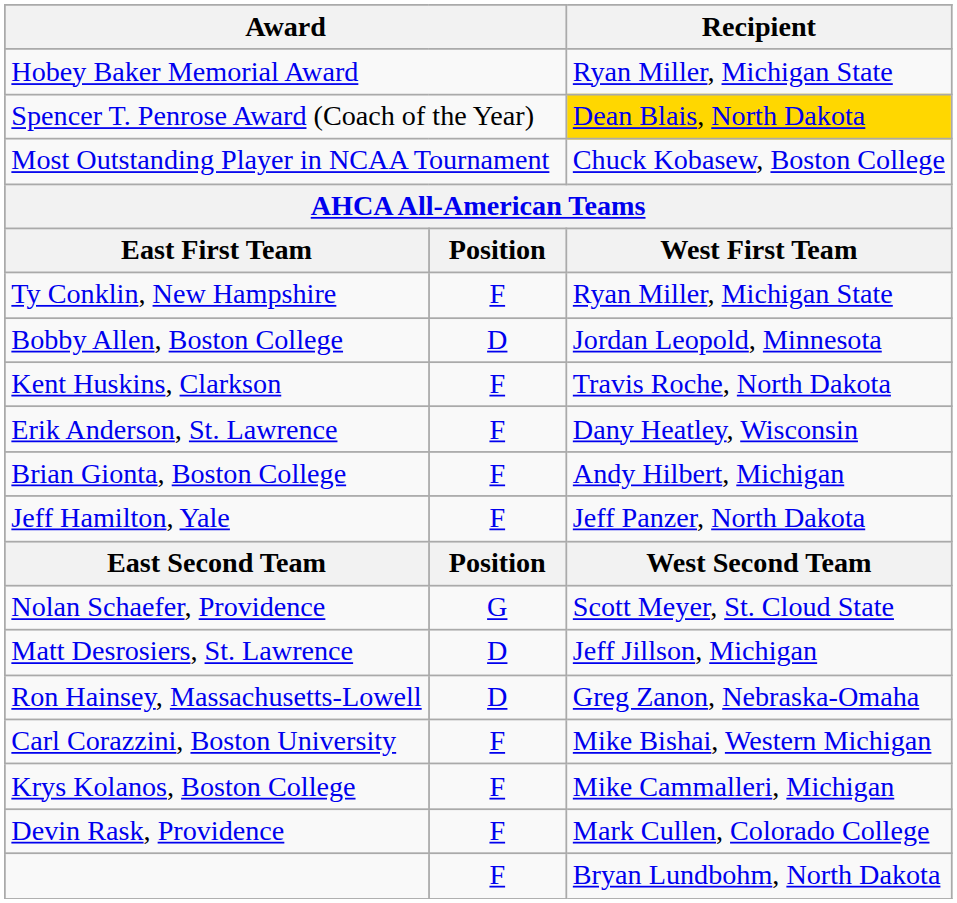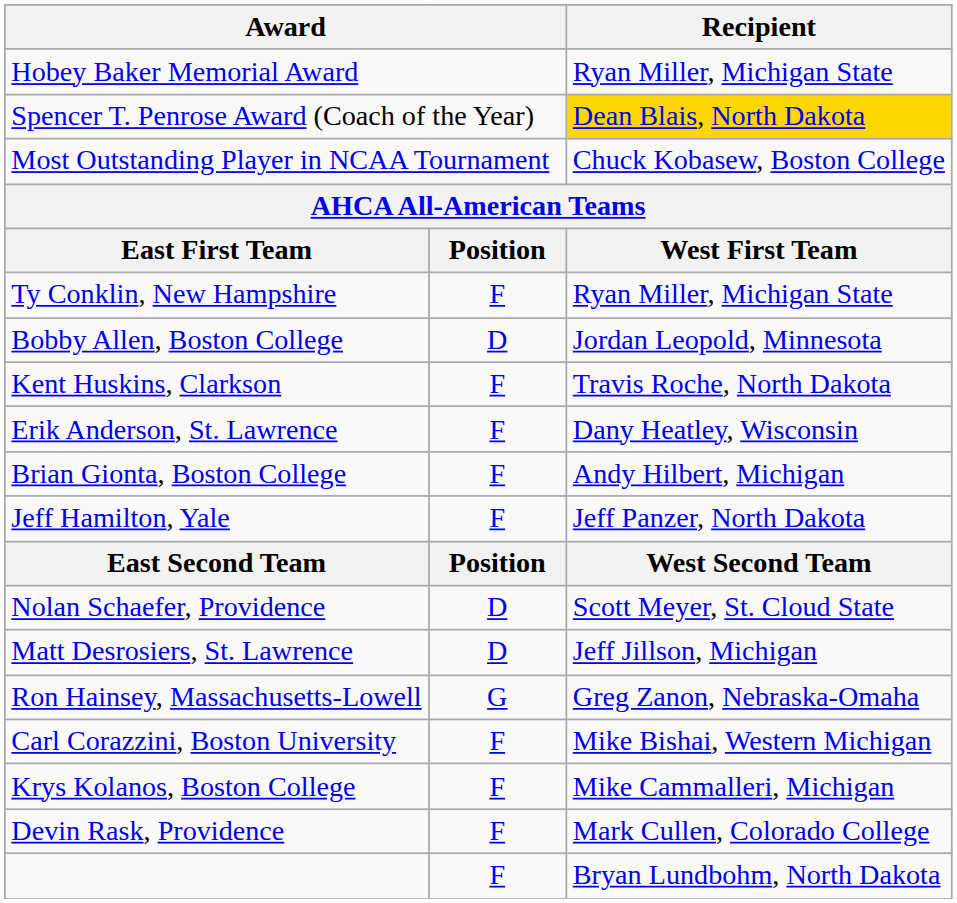Nolan Schaefer, Providence | column 2: G -> D
Ron Hainsey, Massachusetts-Lowell | column 2: D -> G
